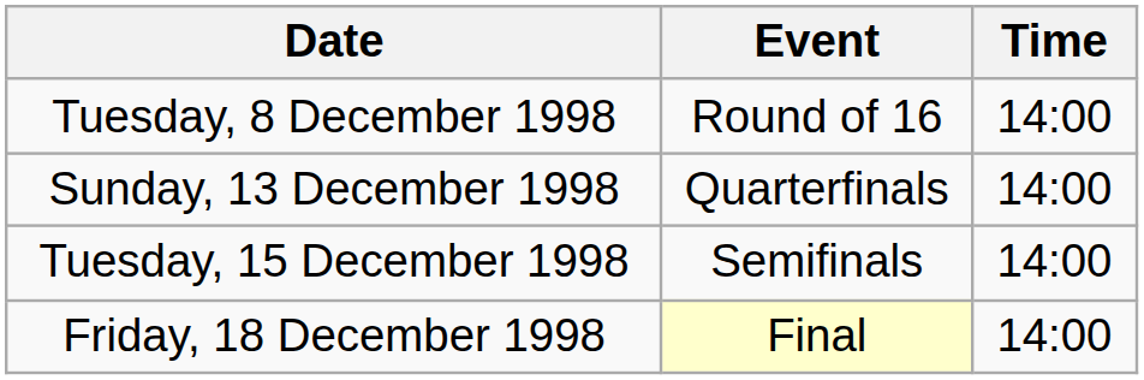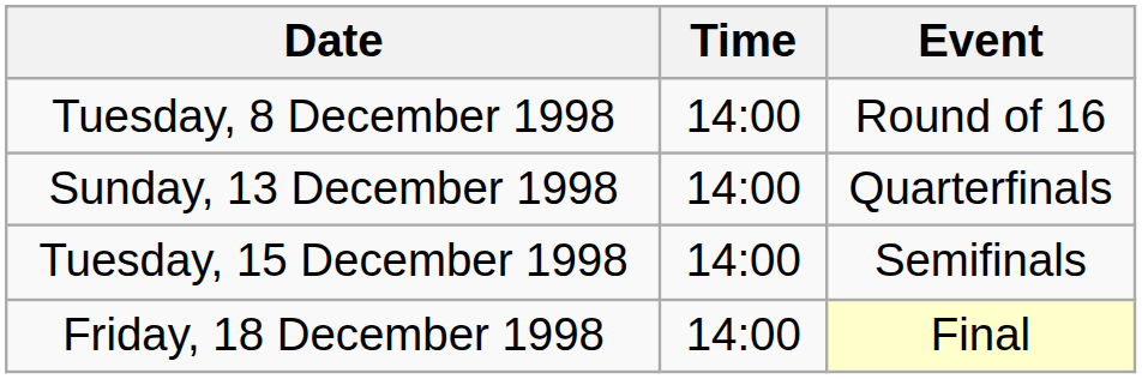columns swapped: Time <-> Event
